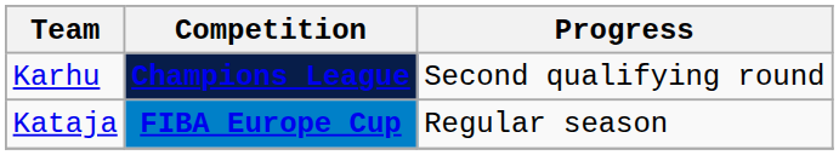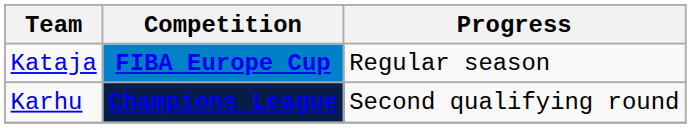rows swapped: Karhu <-> Kataja
